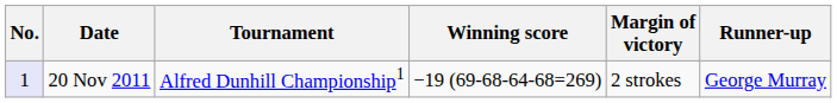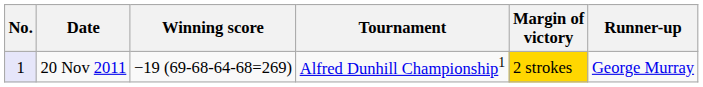columns swapped: Tournament <-> Winning score
20 Nov 2011 | Margin of victory: no background -> gold background
